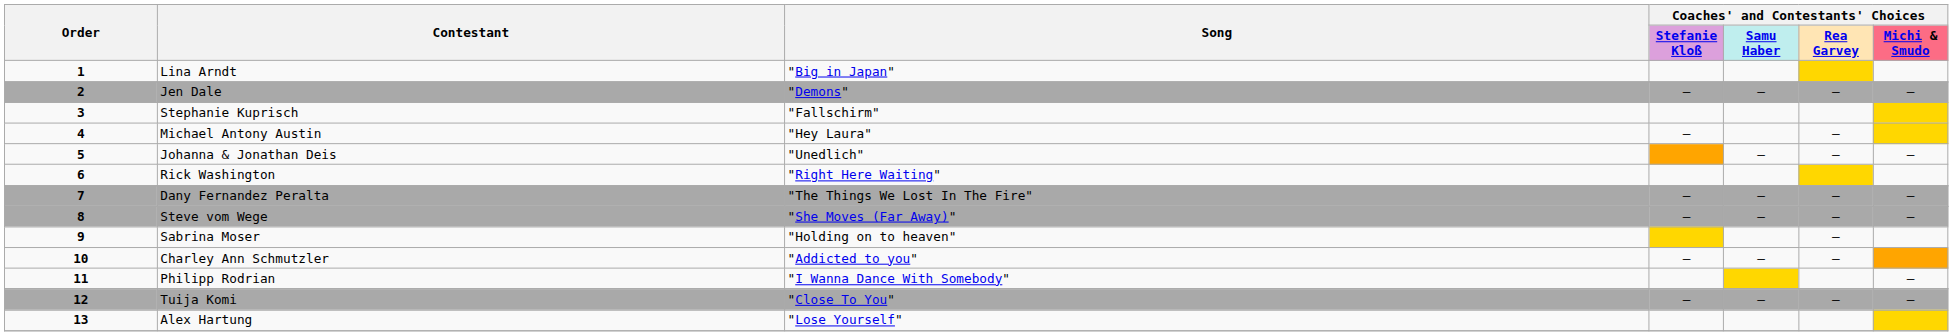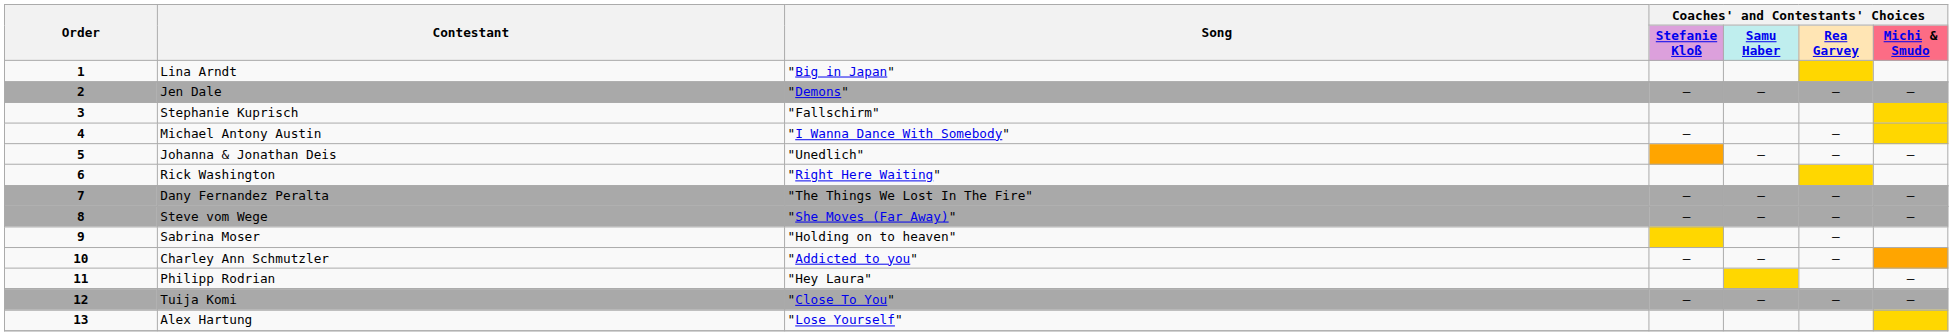Michael Antony Austin | Song: "Hey Laura" -> "I Wanna Dance With Somebody"
Philipp Rodrian | Song: "I Wanna Dance With Somebody" -> "Hey Laura"
